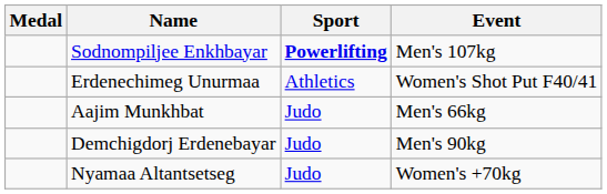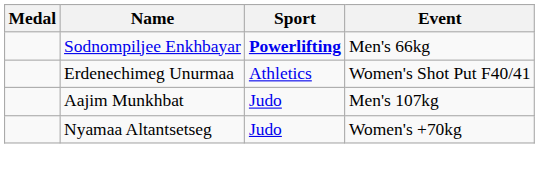Sodnompiljee Enkhbayar | Event: Men's 107kg -> Men's 66kg
Aajim Munkhbat | Event: Men's 66kg -> Men's 107kg
- row: Demchigdorj Erdenebayar | Judo | Men's 90kg
